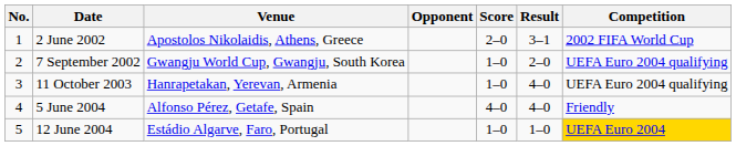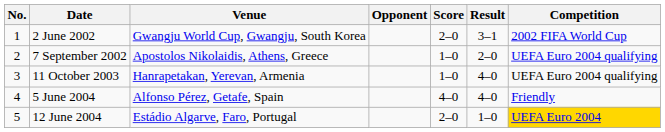2 June 2002 | Venue: Apostolos Nikolaidis, Athens, Greece -> Gwangju World Cup, Gwangju, South Korea
7 September 2002 | Venue: Gwangju World Cup, Gwangju, South Korea -> Apostolos Nikolaidis, Athens, Greece
12 June 2004 | Score: 1–0 -> 2–0
